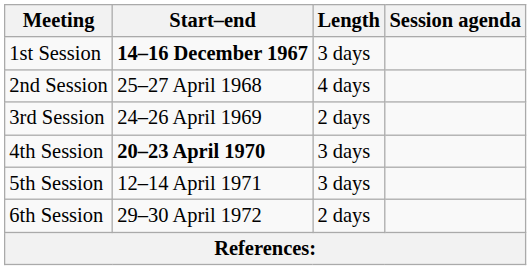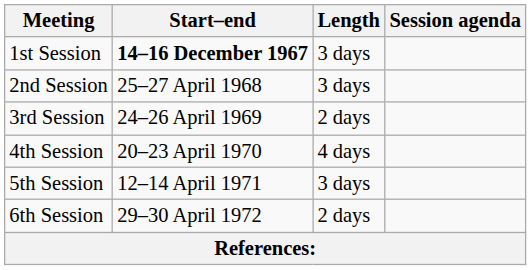2nd Session | Length: 4 days -> 3 days
4th Session | Start–end: bold -> normal
4th Session | Length: 3 days -> 4 days
